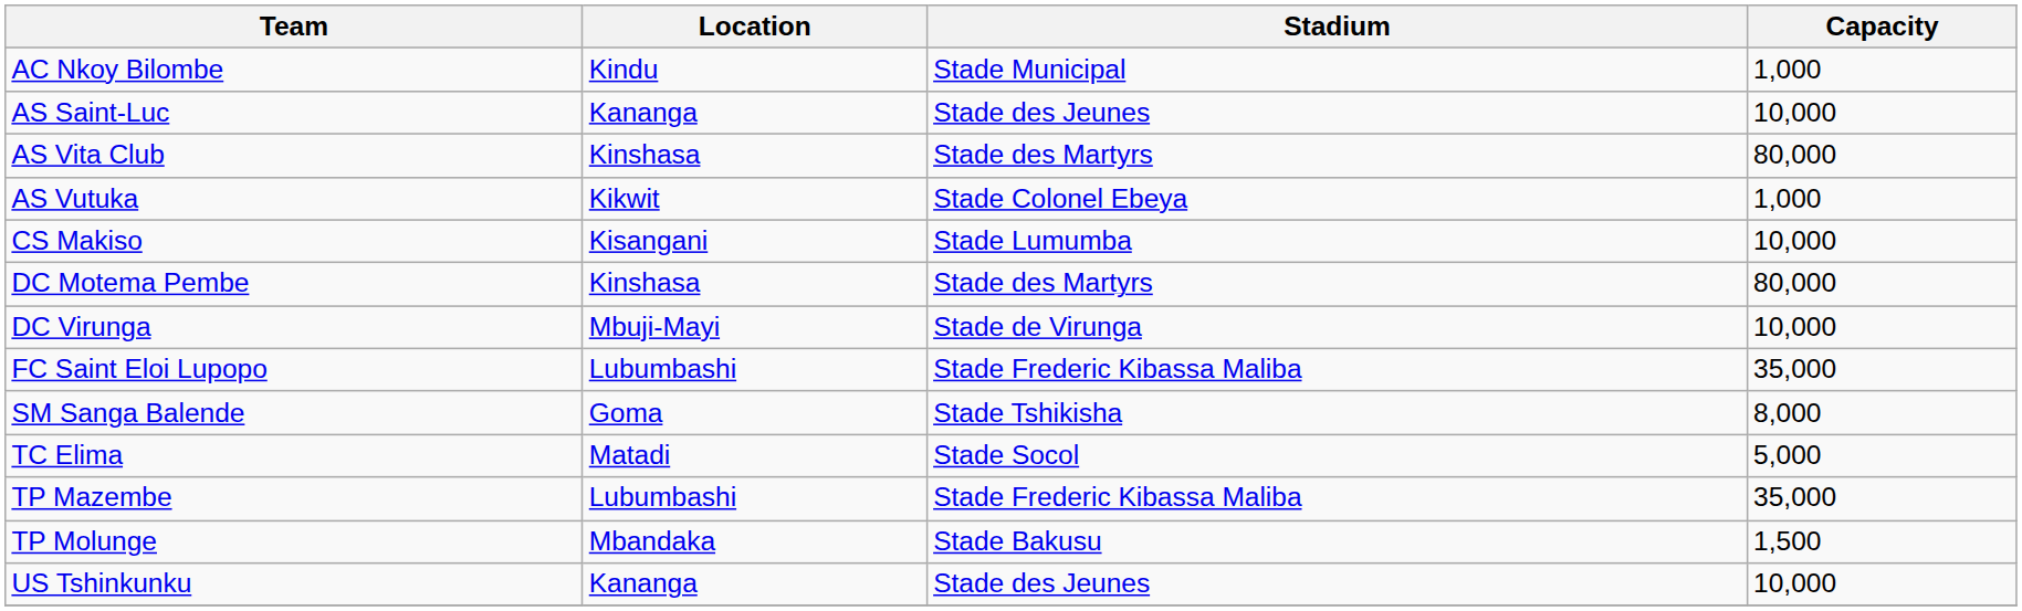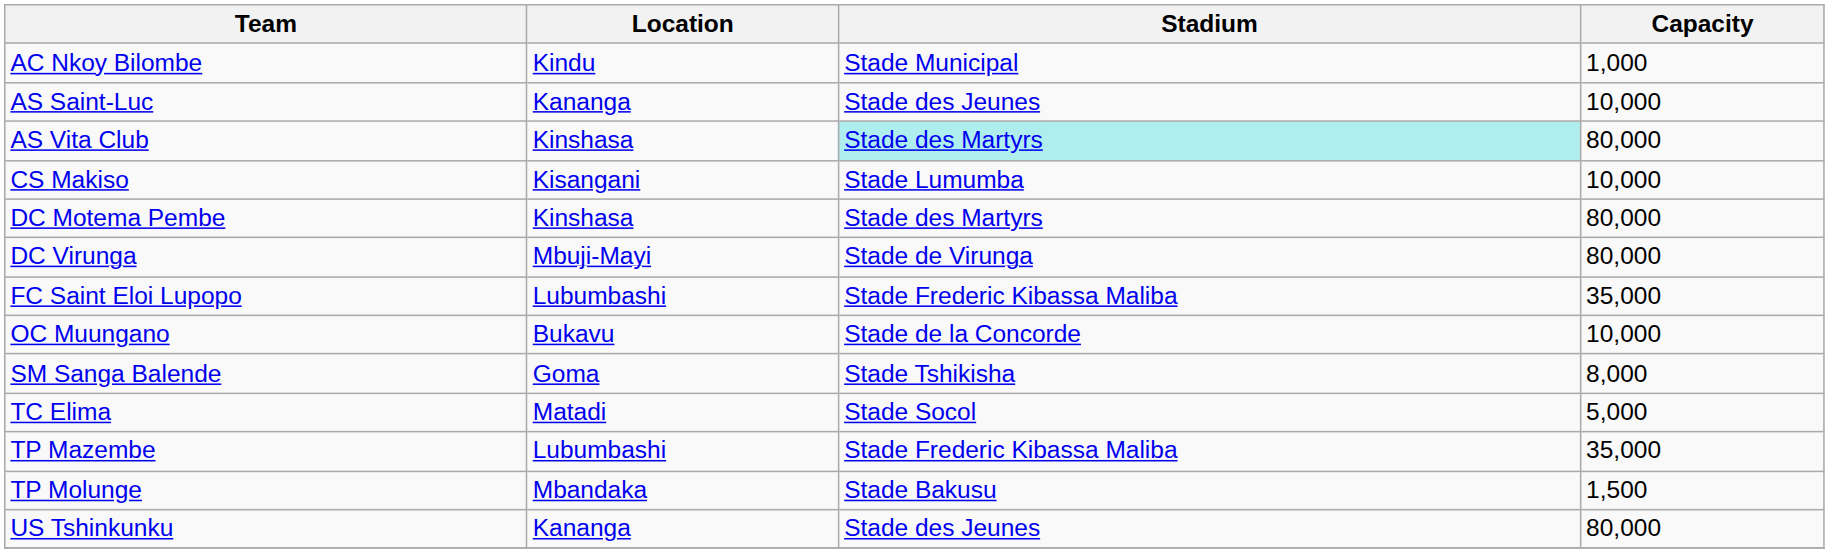AS Vita Club | Stadium: no background -> paleturquoise background
- row: AS Vutuka | Kikwit | Stade Colonel Ebeya | 1,000
DC Virunga | Capacity: 10,000 -> 80,000
+ row: OC Muungano | Bukavu | Stade de la Concorde | 10,000
US Tshinkunku | Capacity: 10,000 -> 80,000
